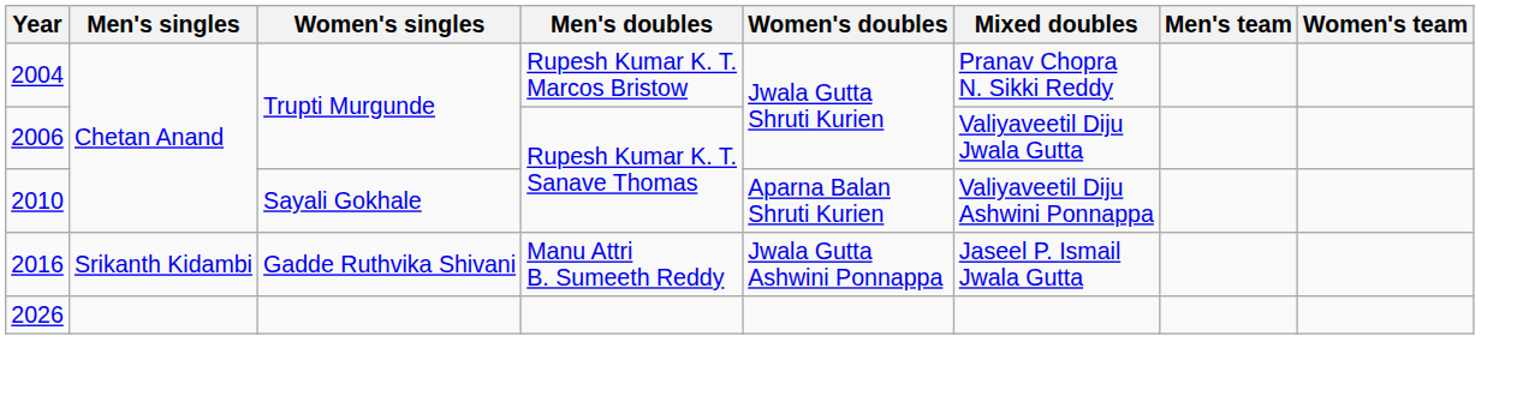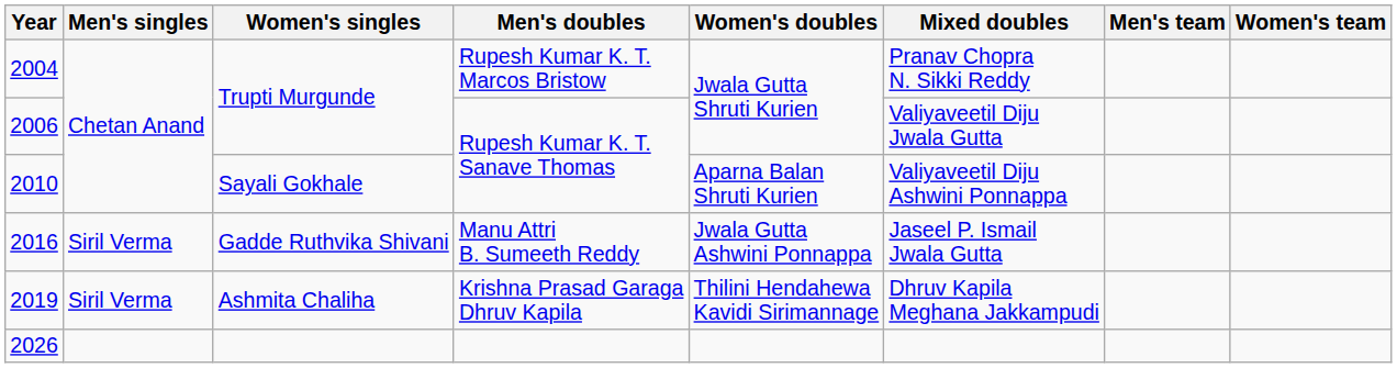2016 | Men's singles: Srikanth Kidambi -> Siril Verma
+ row: 2019 | Siril Verma | Ashmita Chaliha | Krishna Prasad Garaga Dhruv Kapila | Thilini Hendahewa Kavidi Sirimannage | Dhruv Kapila Meghana Jakkampudi
